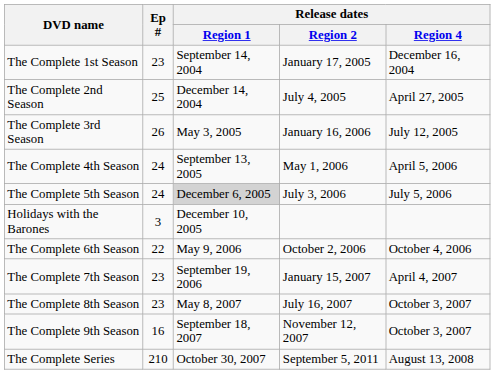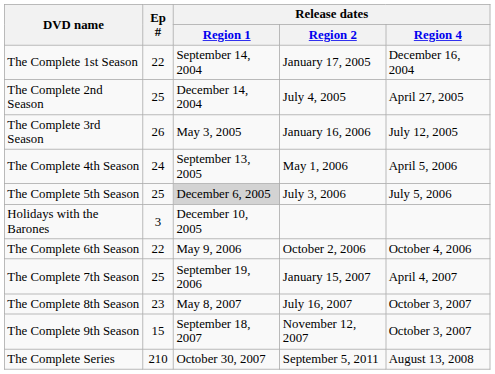The Complete 1st Season | Ep #: 23 -> 22
The Complete 5th Season | Ep #: 24 -> 25
The Complete 7th Season | Ep #: 23 -> 25
The Complete 9th Season | Ep #: 16 -> 15
